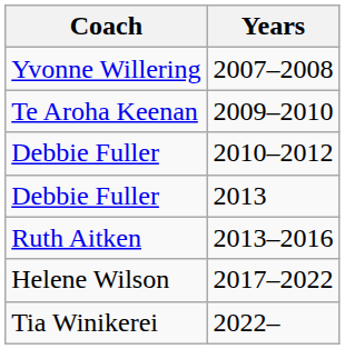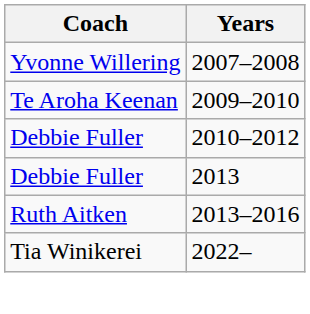- row: Helene Wilson | 2017–2022
